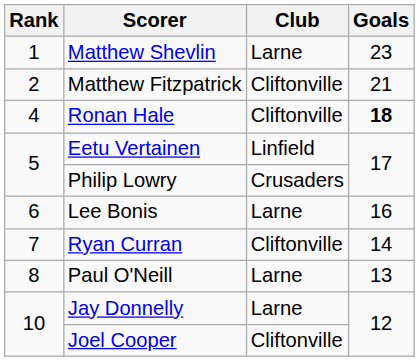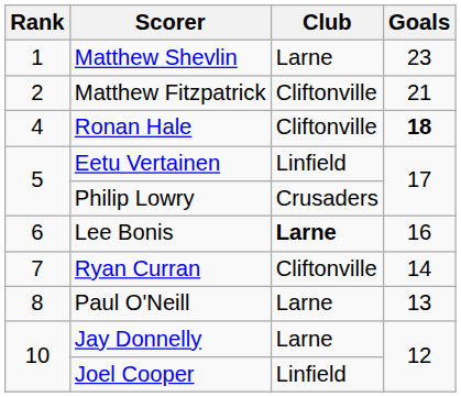Lee Bonis | Club: normal -> bold
Joel Cooper | Club: Cliftonville -> Linfield
